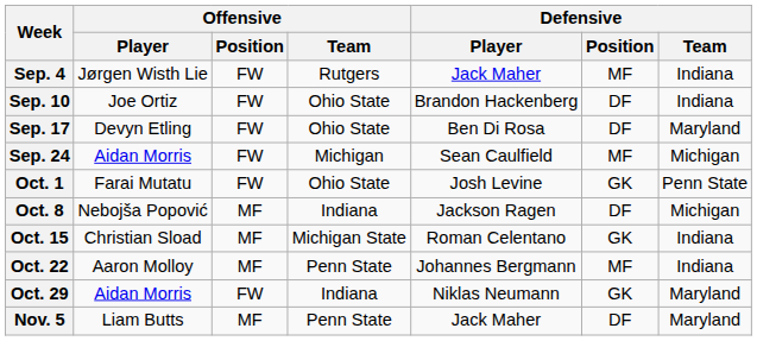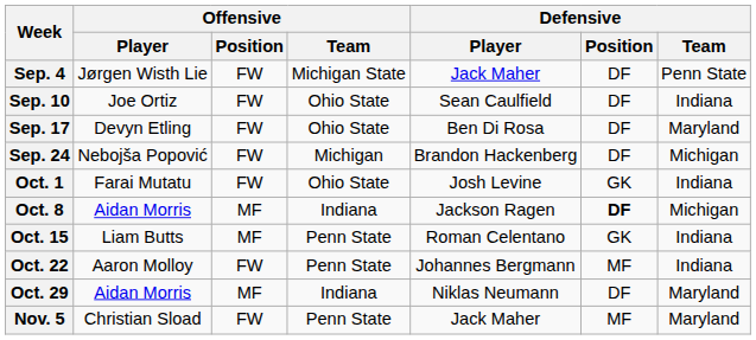Sep. 4 | Offensive / Team: Rutgers -> Michigan State
Sep. 4 | Defensive / Position: MF -> DF
Sep. 4 | Defensive / Team: Indiana -> Penn State
Sep. 10 | Defensive / Player: Brandon Hackenberg -> Sean Caulfield
Sep. 24 | Offensive / Player: Aidan Morris -> Nebojša Popović
Sep. 24 | Defensive / Player: Sean Caulfield -> Brandon Hackenberg
Sep. 24 | Defensive / Position: MF -> DF
Oct. 1 | Defensive / Team: Penn State -> Indiana
Oct. 8 | Offensive / Player: Nebojša Popović -> Aidan Morris
Oct. 8 | Defensive / Position: normal -> bold
Oct. 15 | Offensive / Player: Christian Sload -> Liam Butts
Oct. 15 | Offensive / Team: Michigan State -> Penn State
Oct. 22 | Offensive / Position: MF -> FW
Oct. 29 | Offensive / Position: FW -> MF
Oct. 29 | Defensive / Position: GK -> DF
Nov. 5 | Offensive / Player: Liam Butts -> Christian Sload
Nov. 5 | Offensive / Position: MF -> FW
Nov. 5 | Defensive / Position: DF -> MF
